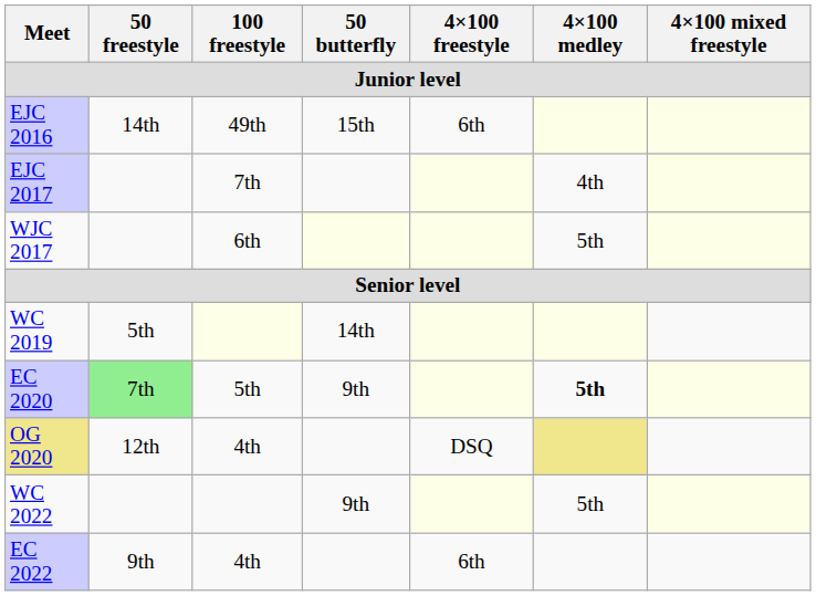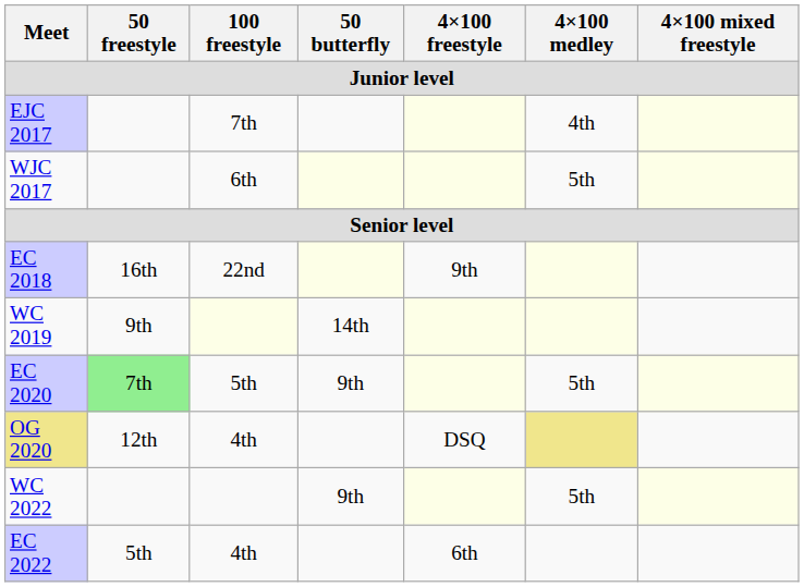- row: EJC 2016 | 14th | 49th | 15th | 6th
+ row: EC 2018 | 16th | 22nd | 9th
WC 2019 | 50 freestyle: 5th -> 9th
EC 2020 | 4×100 medley: bold -> normal
EC 2022 | 50 freestyle: 9th -> 5th
